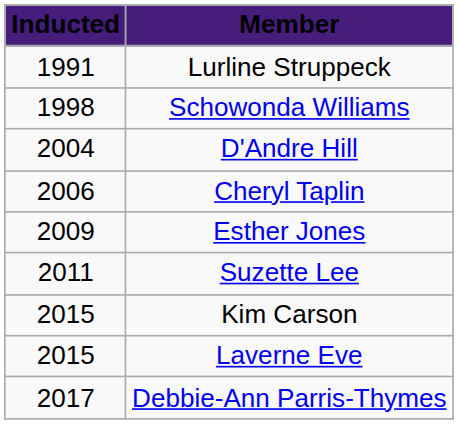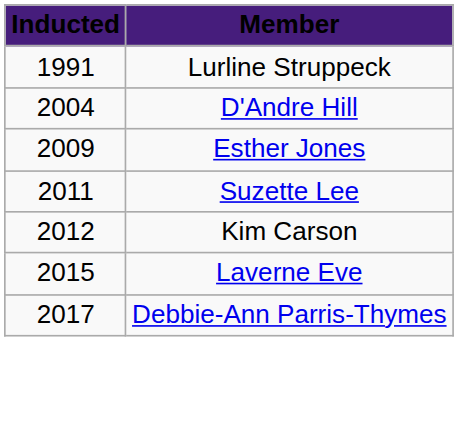- row: 1998 | Schowonda Williams
- row: 2006 | Cheryl Taplin
Kim Carson | Inducted: 2015 -> 2012
